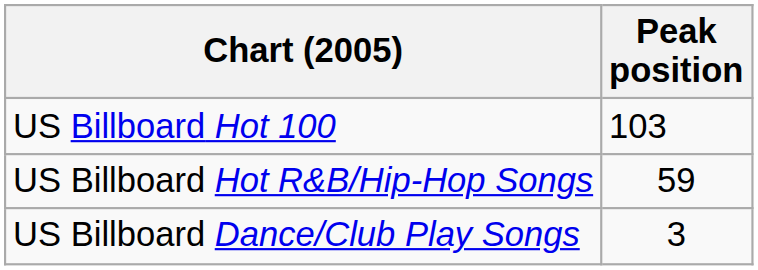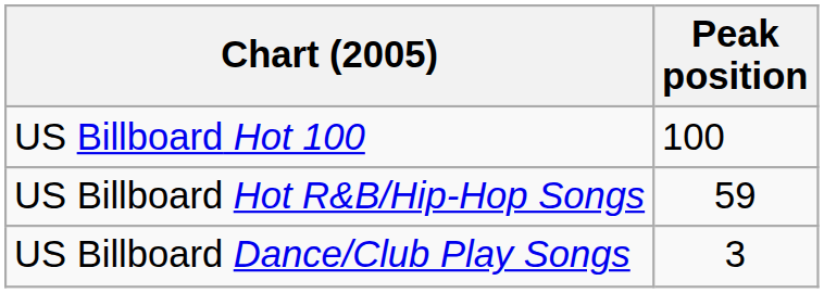US Billboard Hot 100 | Peak position: 103 -> 100
